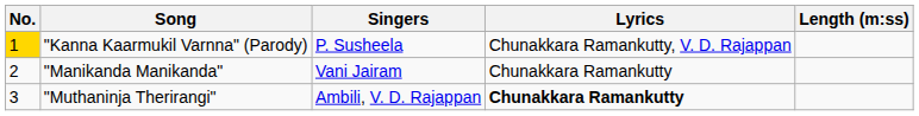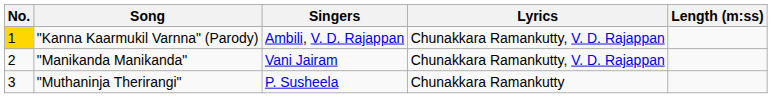"Kanna Kaarmukil Varnna" (Parody) | Singers: P. Susheela -> Ambili, V. D. Rajappan
"Manikanda Manikanda" | Lyrics: Chunakkara Ramankutty -> Chunakkara Ramankutty, V. D. Rajappan
"Muthaninja Therirangi" | Singers: Ambili, V. D. Rajappan -> P. Susheela
"Muthaninja Therirangi" | Lyrics: bold -> normal
